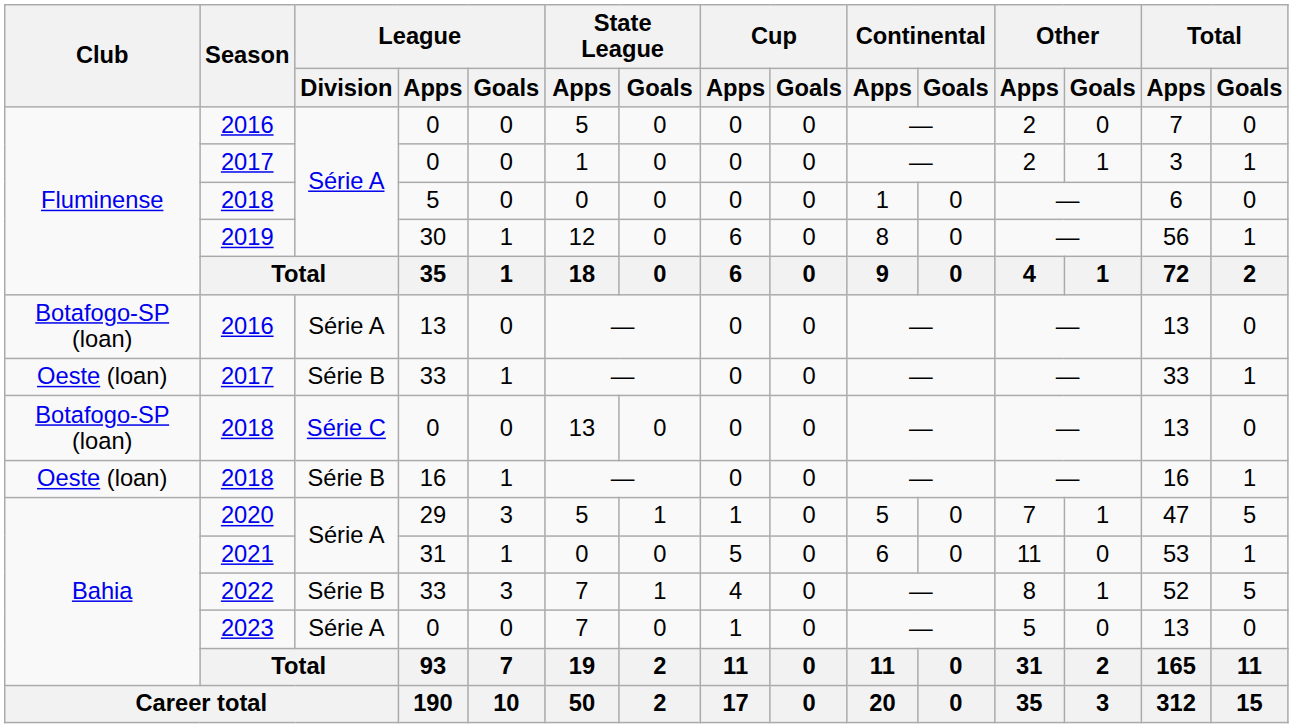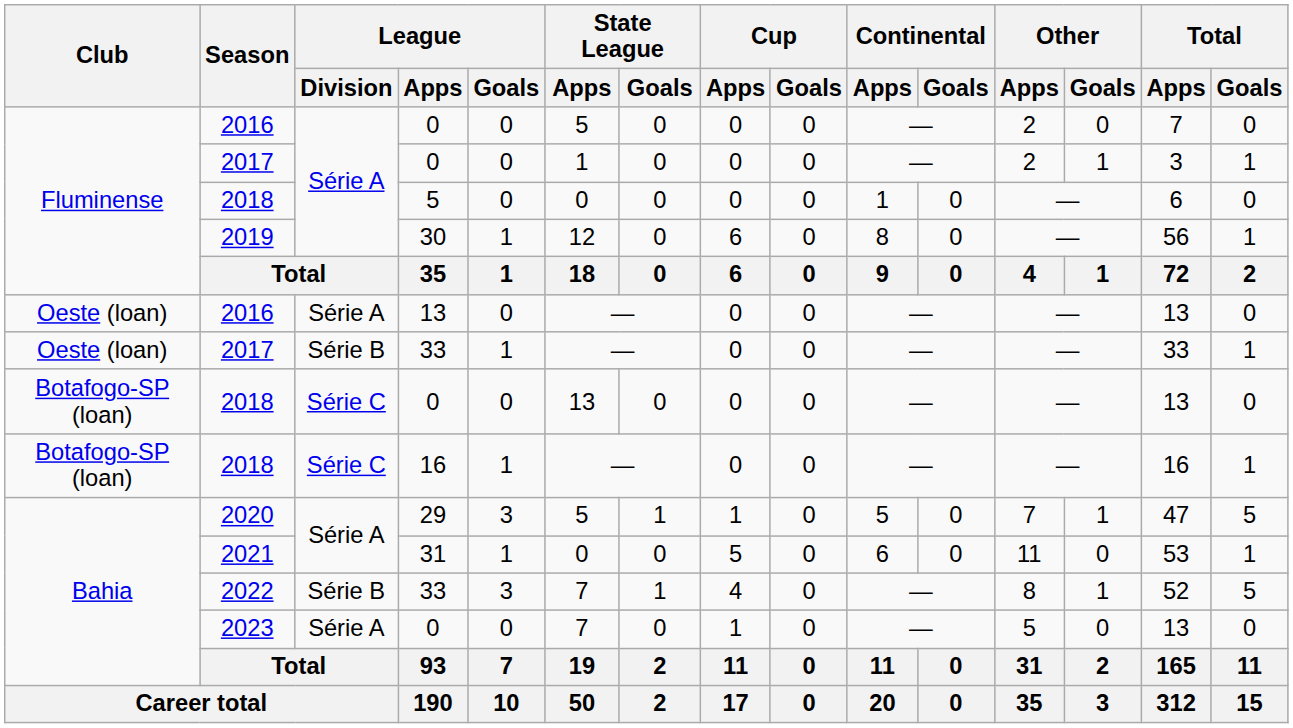2016 / 13 | Club: Botafogo-SP (loan) -> Oeste (loan)
2018 / 16 | Club: Oeste (loan) -> Botafogo-SP (loan)
2018 / 16 | League / Division: Série B -> Série C
